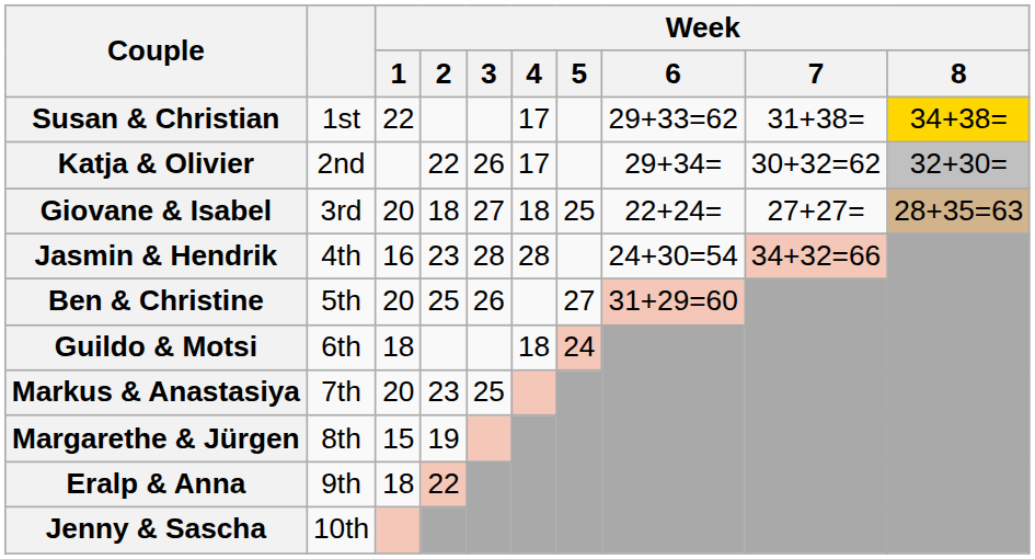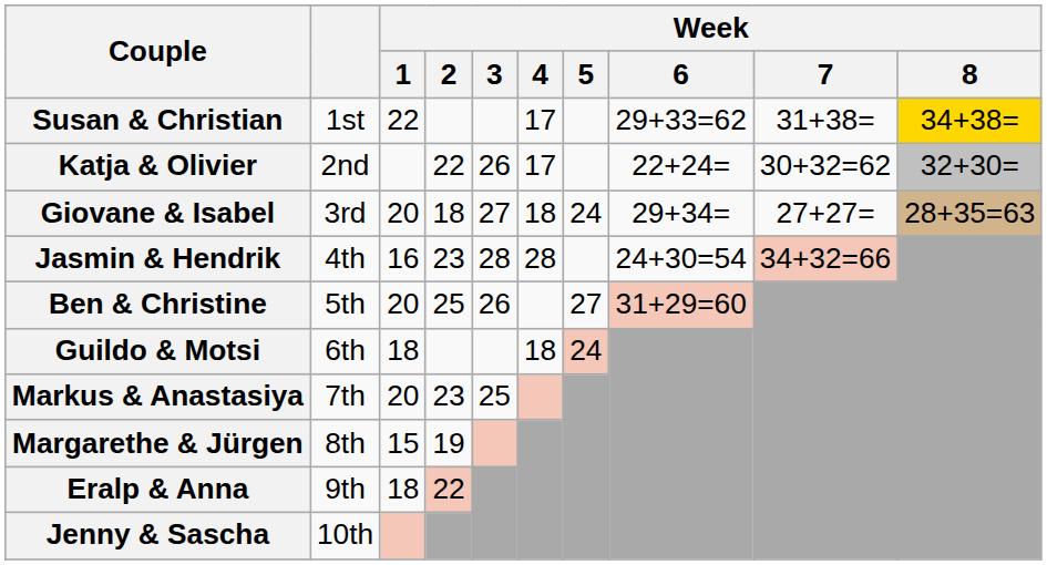Katja & Olivier | Week / 6: 29+34= -> 22+24=
Giovane & Isabel | Week / 5: 25 -> 24
Giovane & Isabel | Week / 6: 22+24= -> 29+34=
